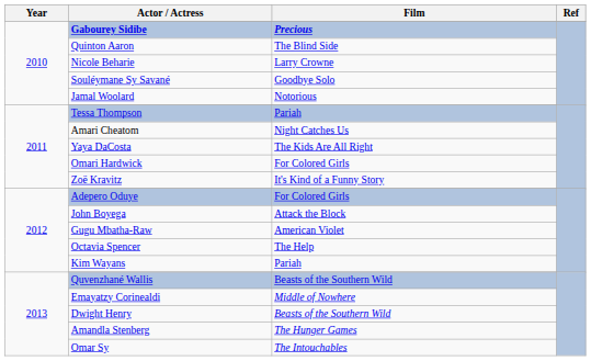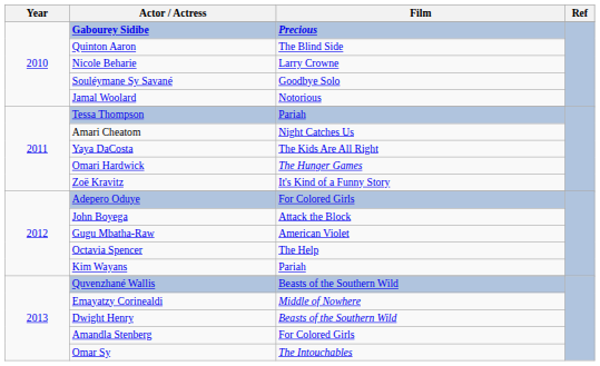Omari Hardwick | Film: For Colored Girls -> The Hunger Games
Amandla Stenberg | Film: The Hunger Games -> For Colored Girls
